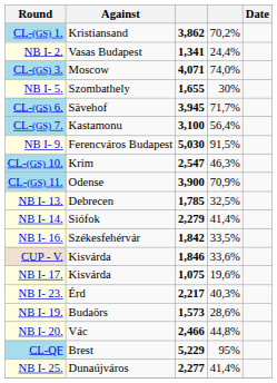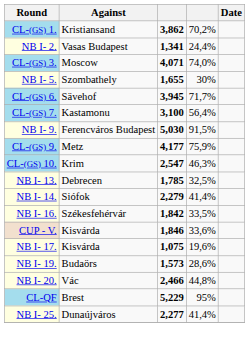+ row: CL-(GS) 9. | Metz | 4,177 | 75,9%
- row: CL-(GS) 11. | Odense | 3,900 | 70,9%
- row: NB I- 23. | Érd | 2,217 | 40,3%
